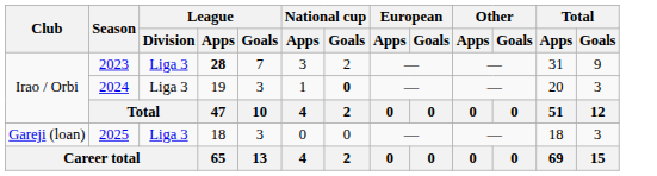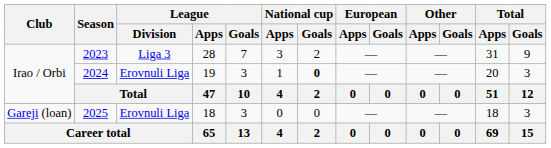2023 | League / Apps: bold -> normal
2024 | League / Division: Liga 3 -> Erovnuli Liga
2025 | League / Division: Liga 3 -> Erovnuli Liga
